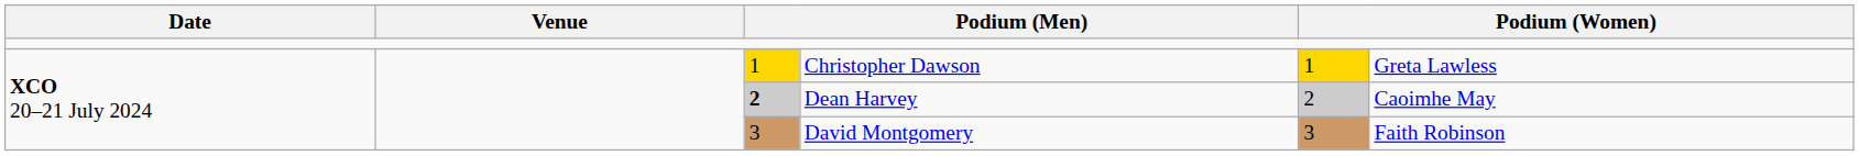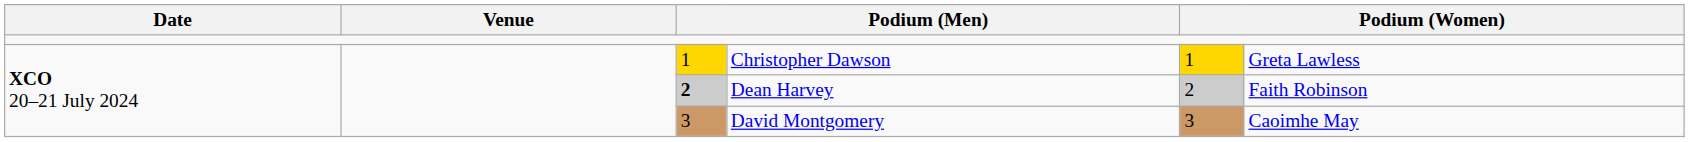Dean Harvey | column 6: Caoimhe May -> Faith Robinson
David Montgomery | column 6: Faith Robinson -> Caoimhe May
